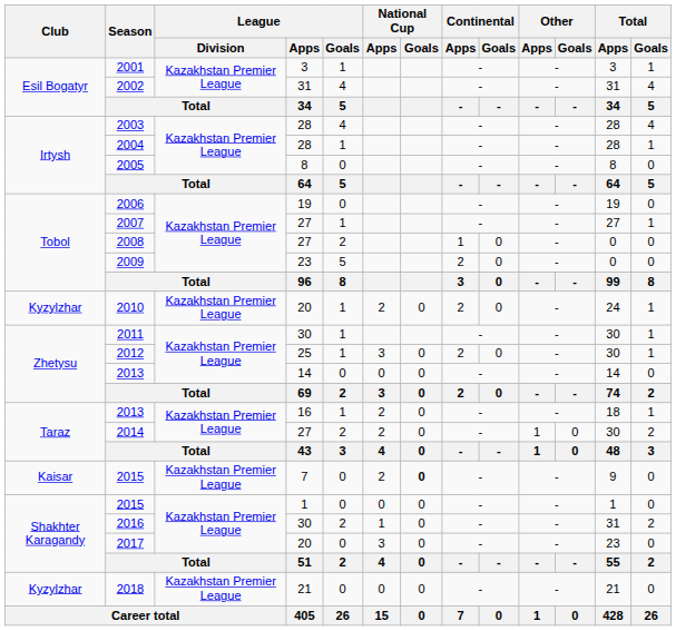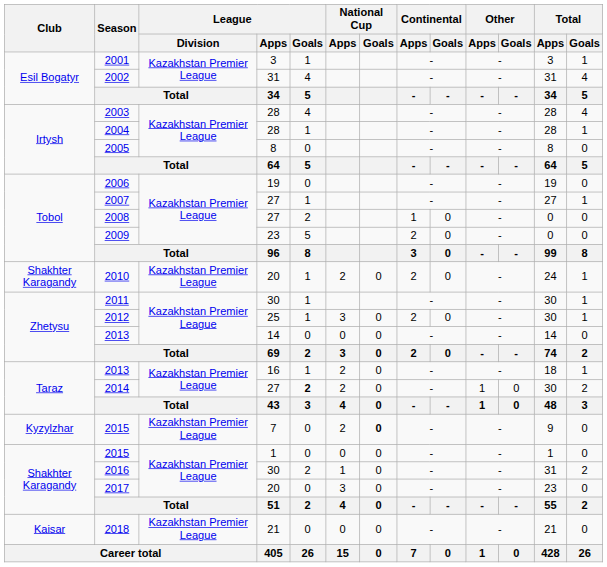2010 | Club: Kyzylzhar -> Shakhter Karagandy
2014 | League / Goals: normal -> bold
2015 / 7 | Club: Kaisar -> Kyzylzhar
2018 | Club: Kyzylzhar -> Kaisar
